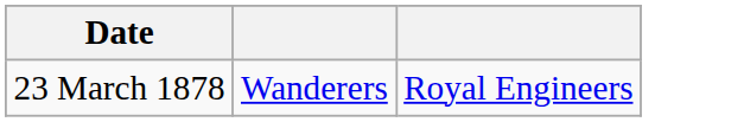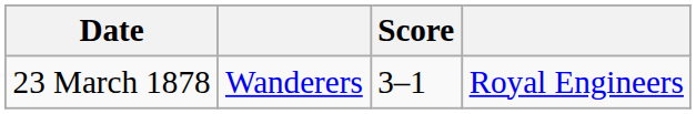+ column: Score | 3–1
